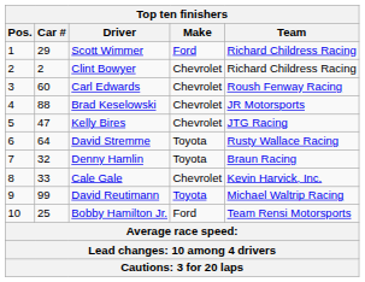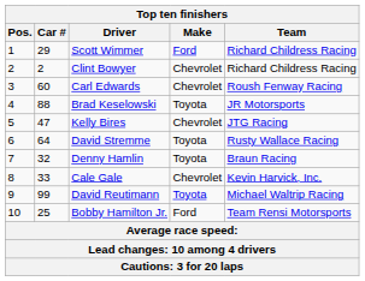Brad Keselowski | Make: Chevrolet -> Toyota
